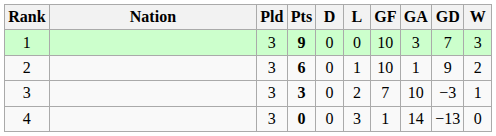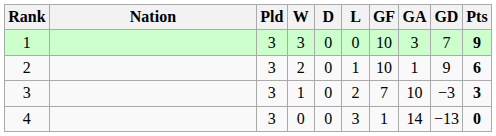columns swapped: W <-> Pts
